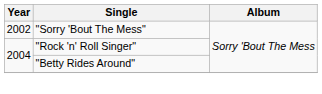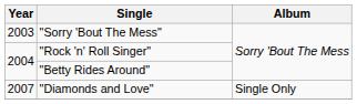"Sorry 'Bout The Mess" | Year: 2002 -> 2003
+ row: 2007 | "Diamonds and Love" | Single Only
